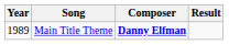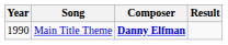Main Title Theme | Year: 1989 -> 1990
